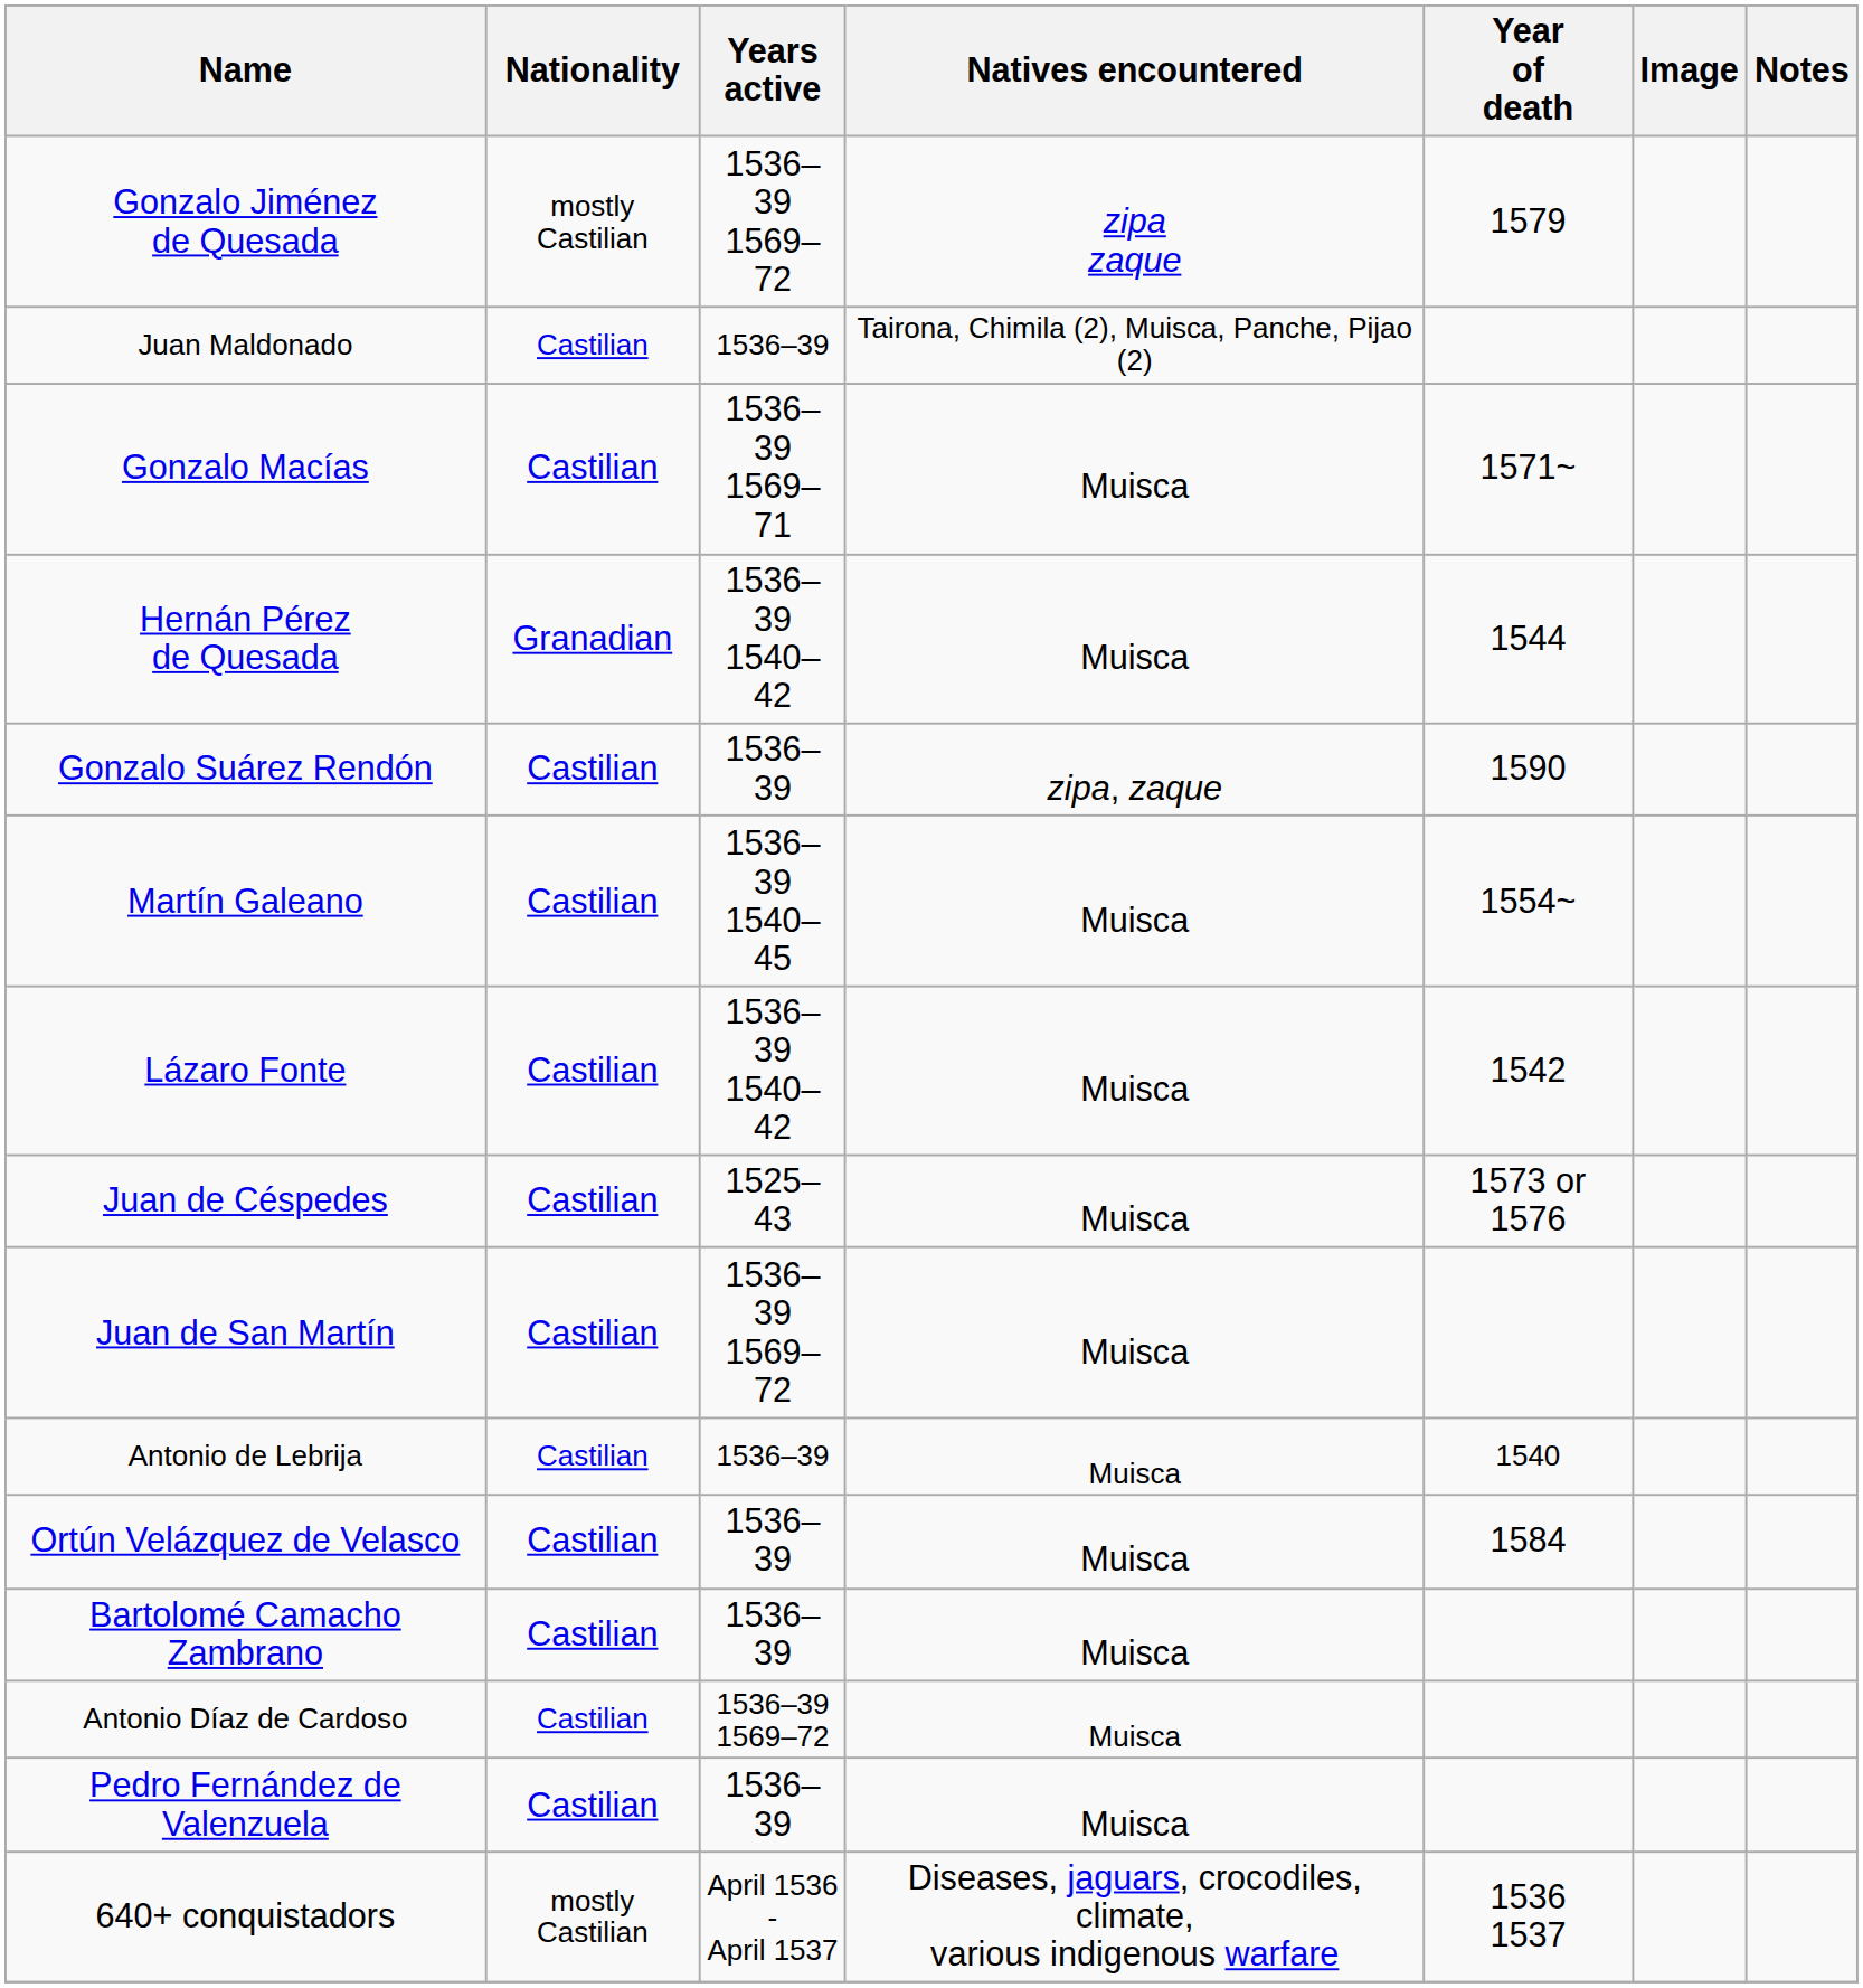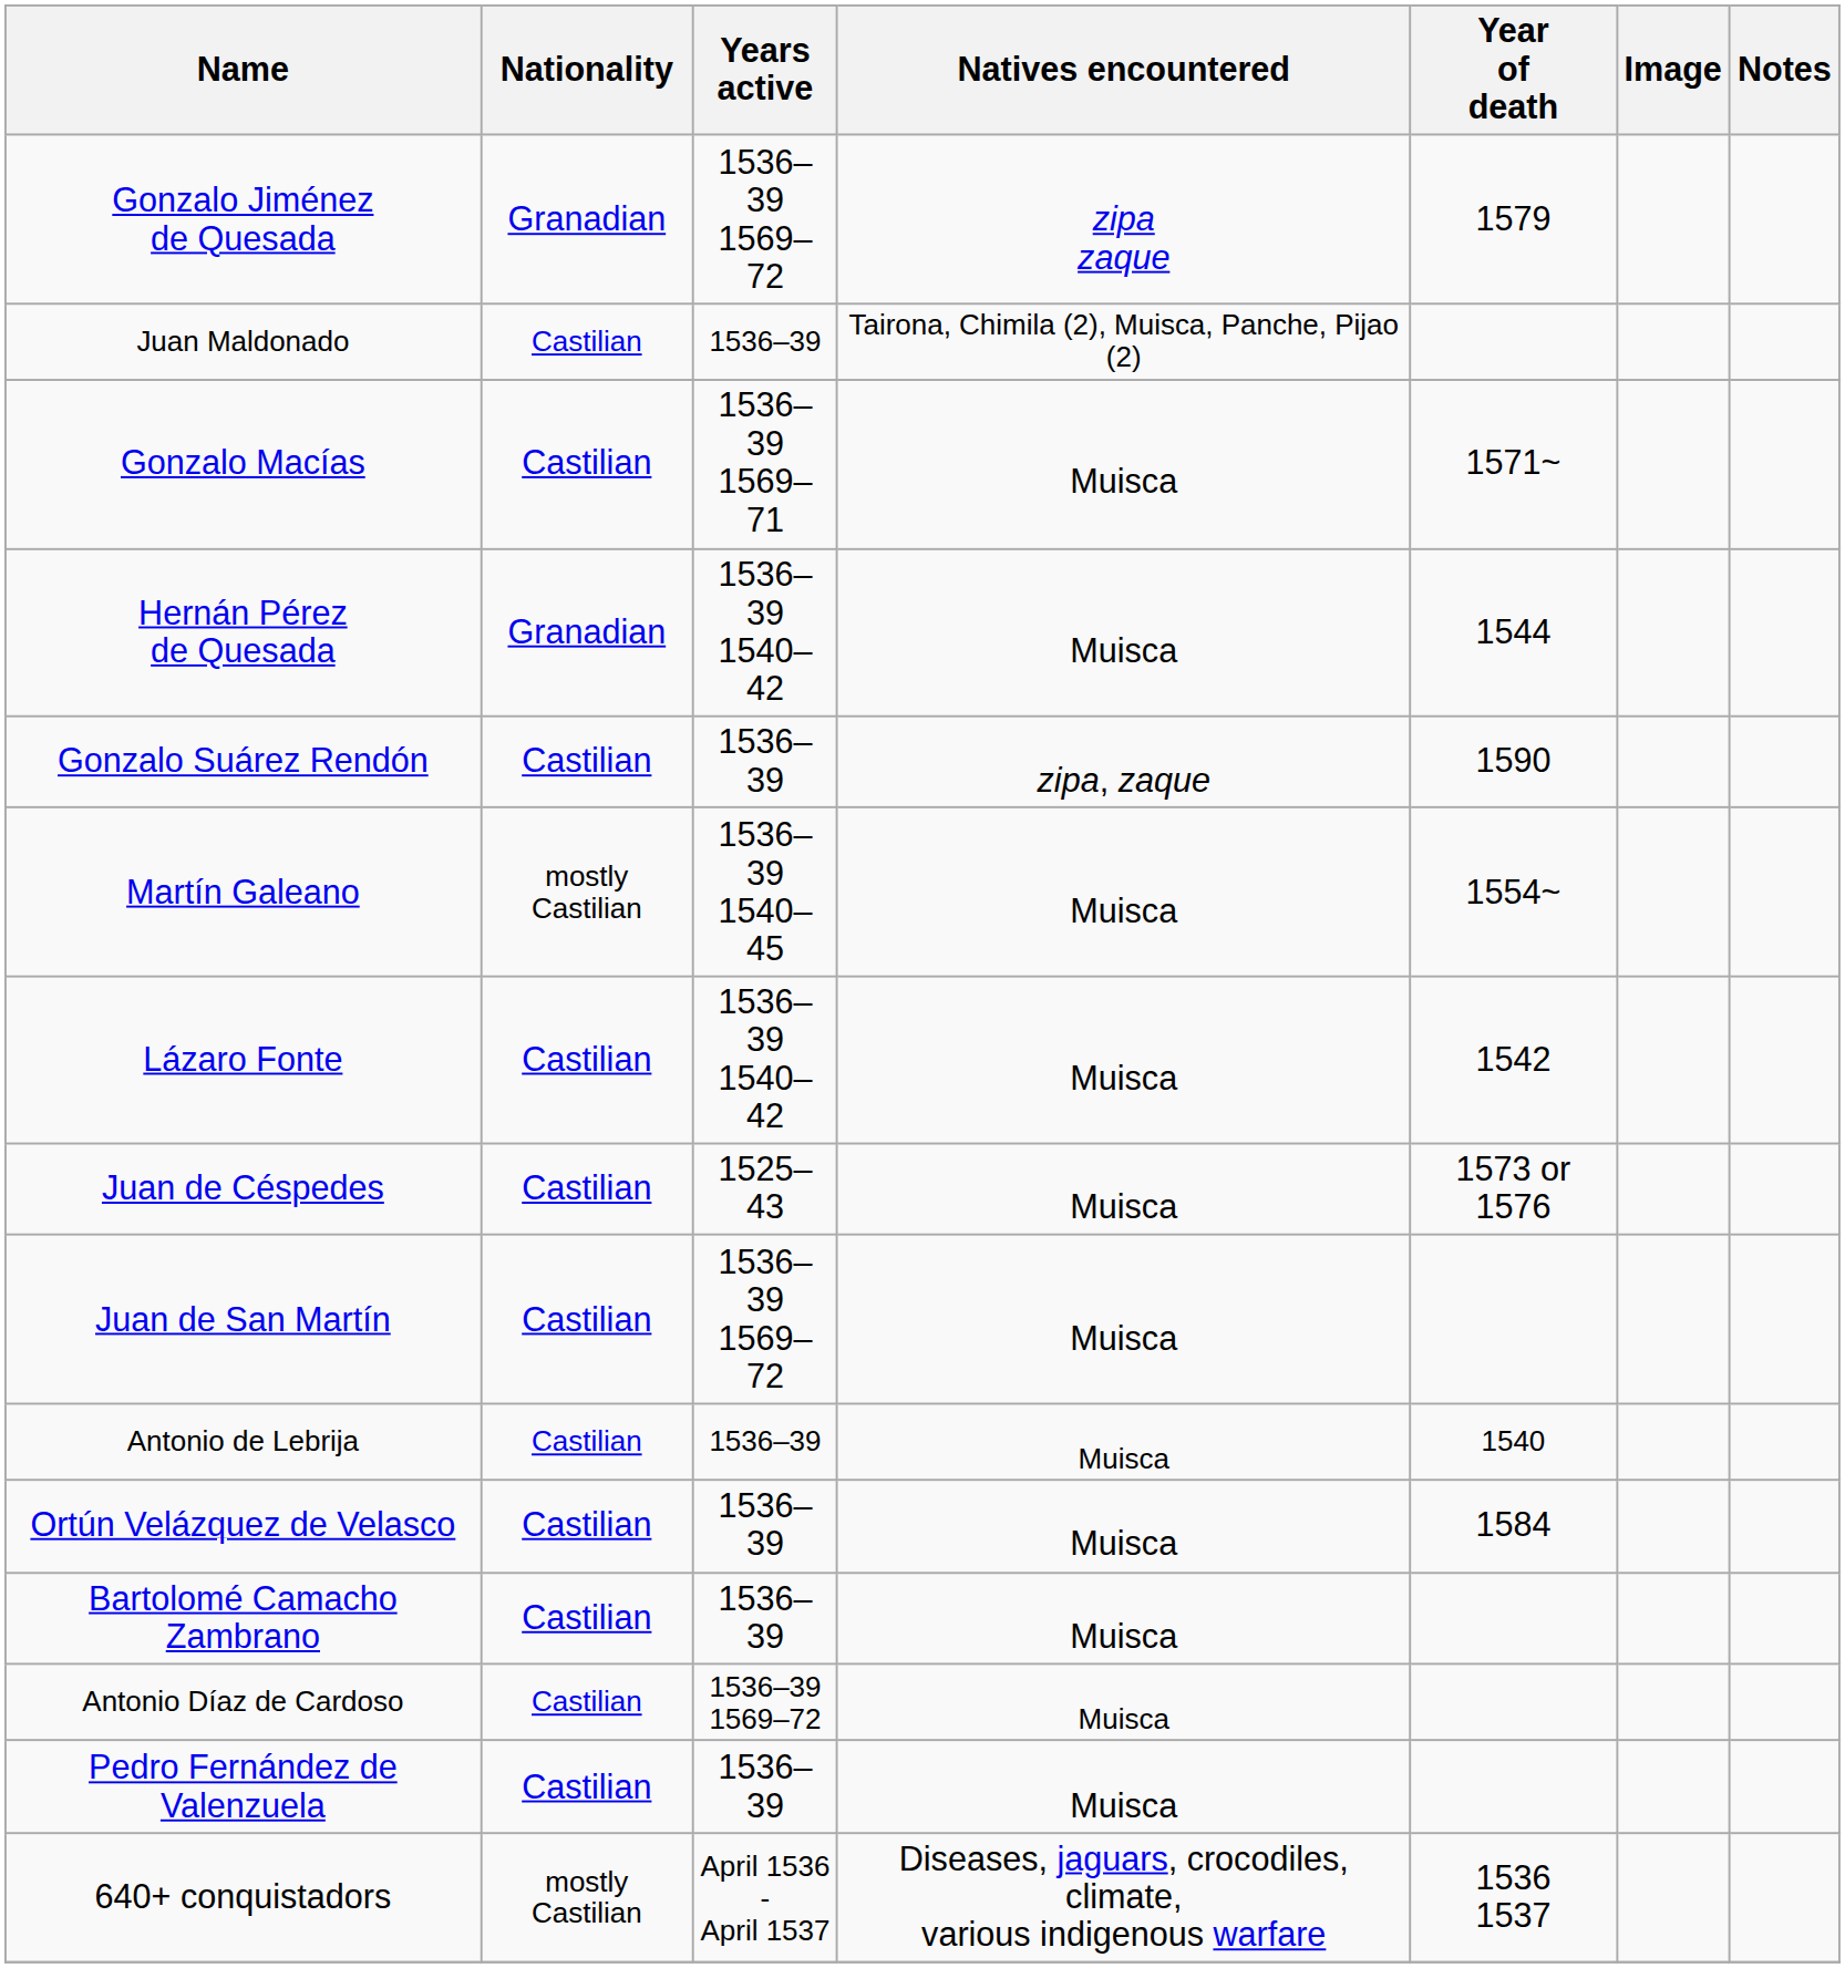Gonzalo Jiménez de Quesada | Nationality: mostly Castilian -> Granadian
Martín Galeano | Nationality: Castilian -> mostly Castilian
